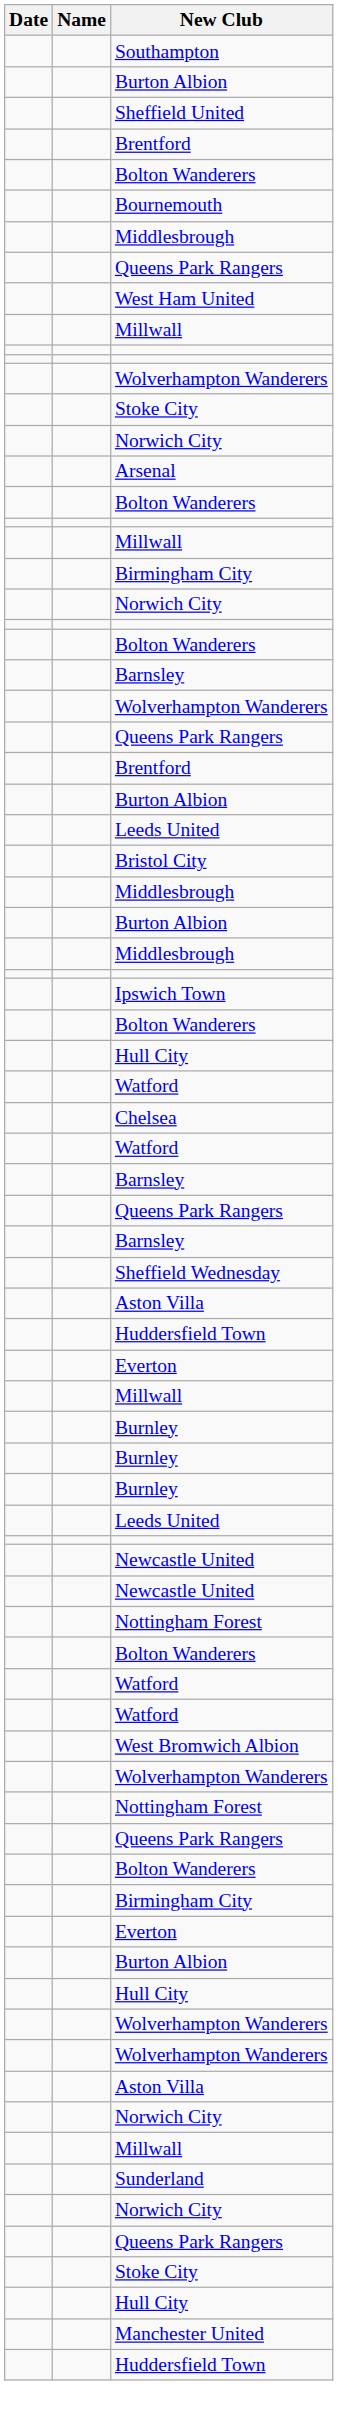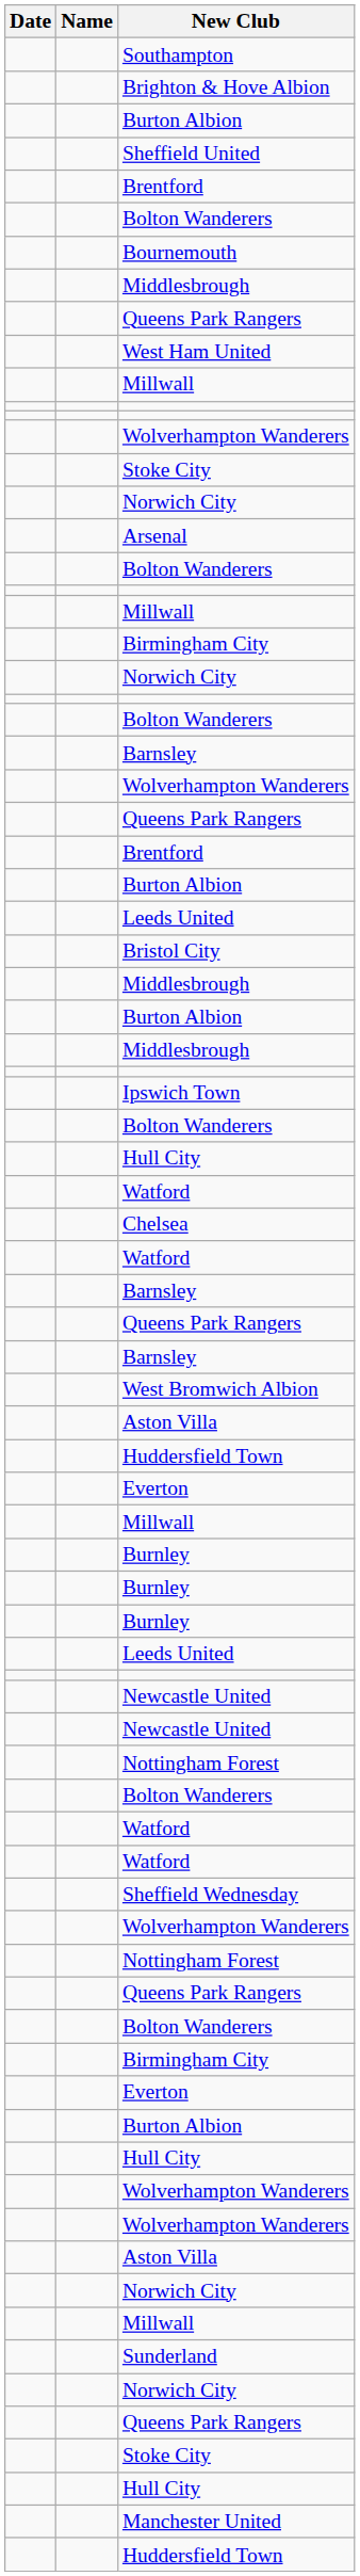+ row: Brighton & Hove Albion
rows swapped: Sheffield Wednesday <-> West Bromwich Albion
